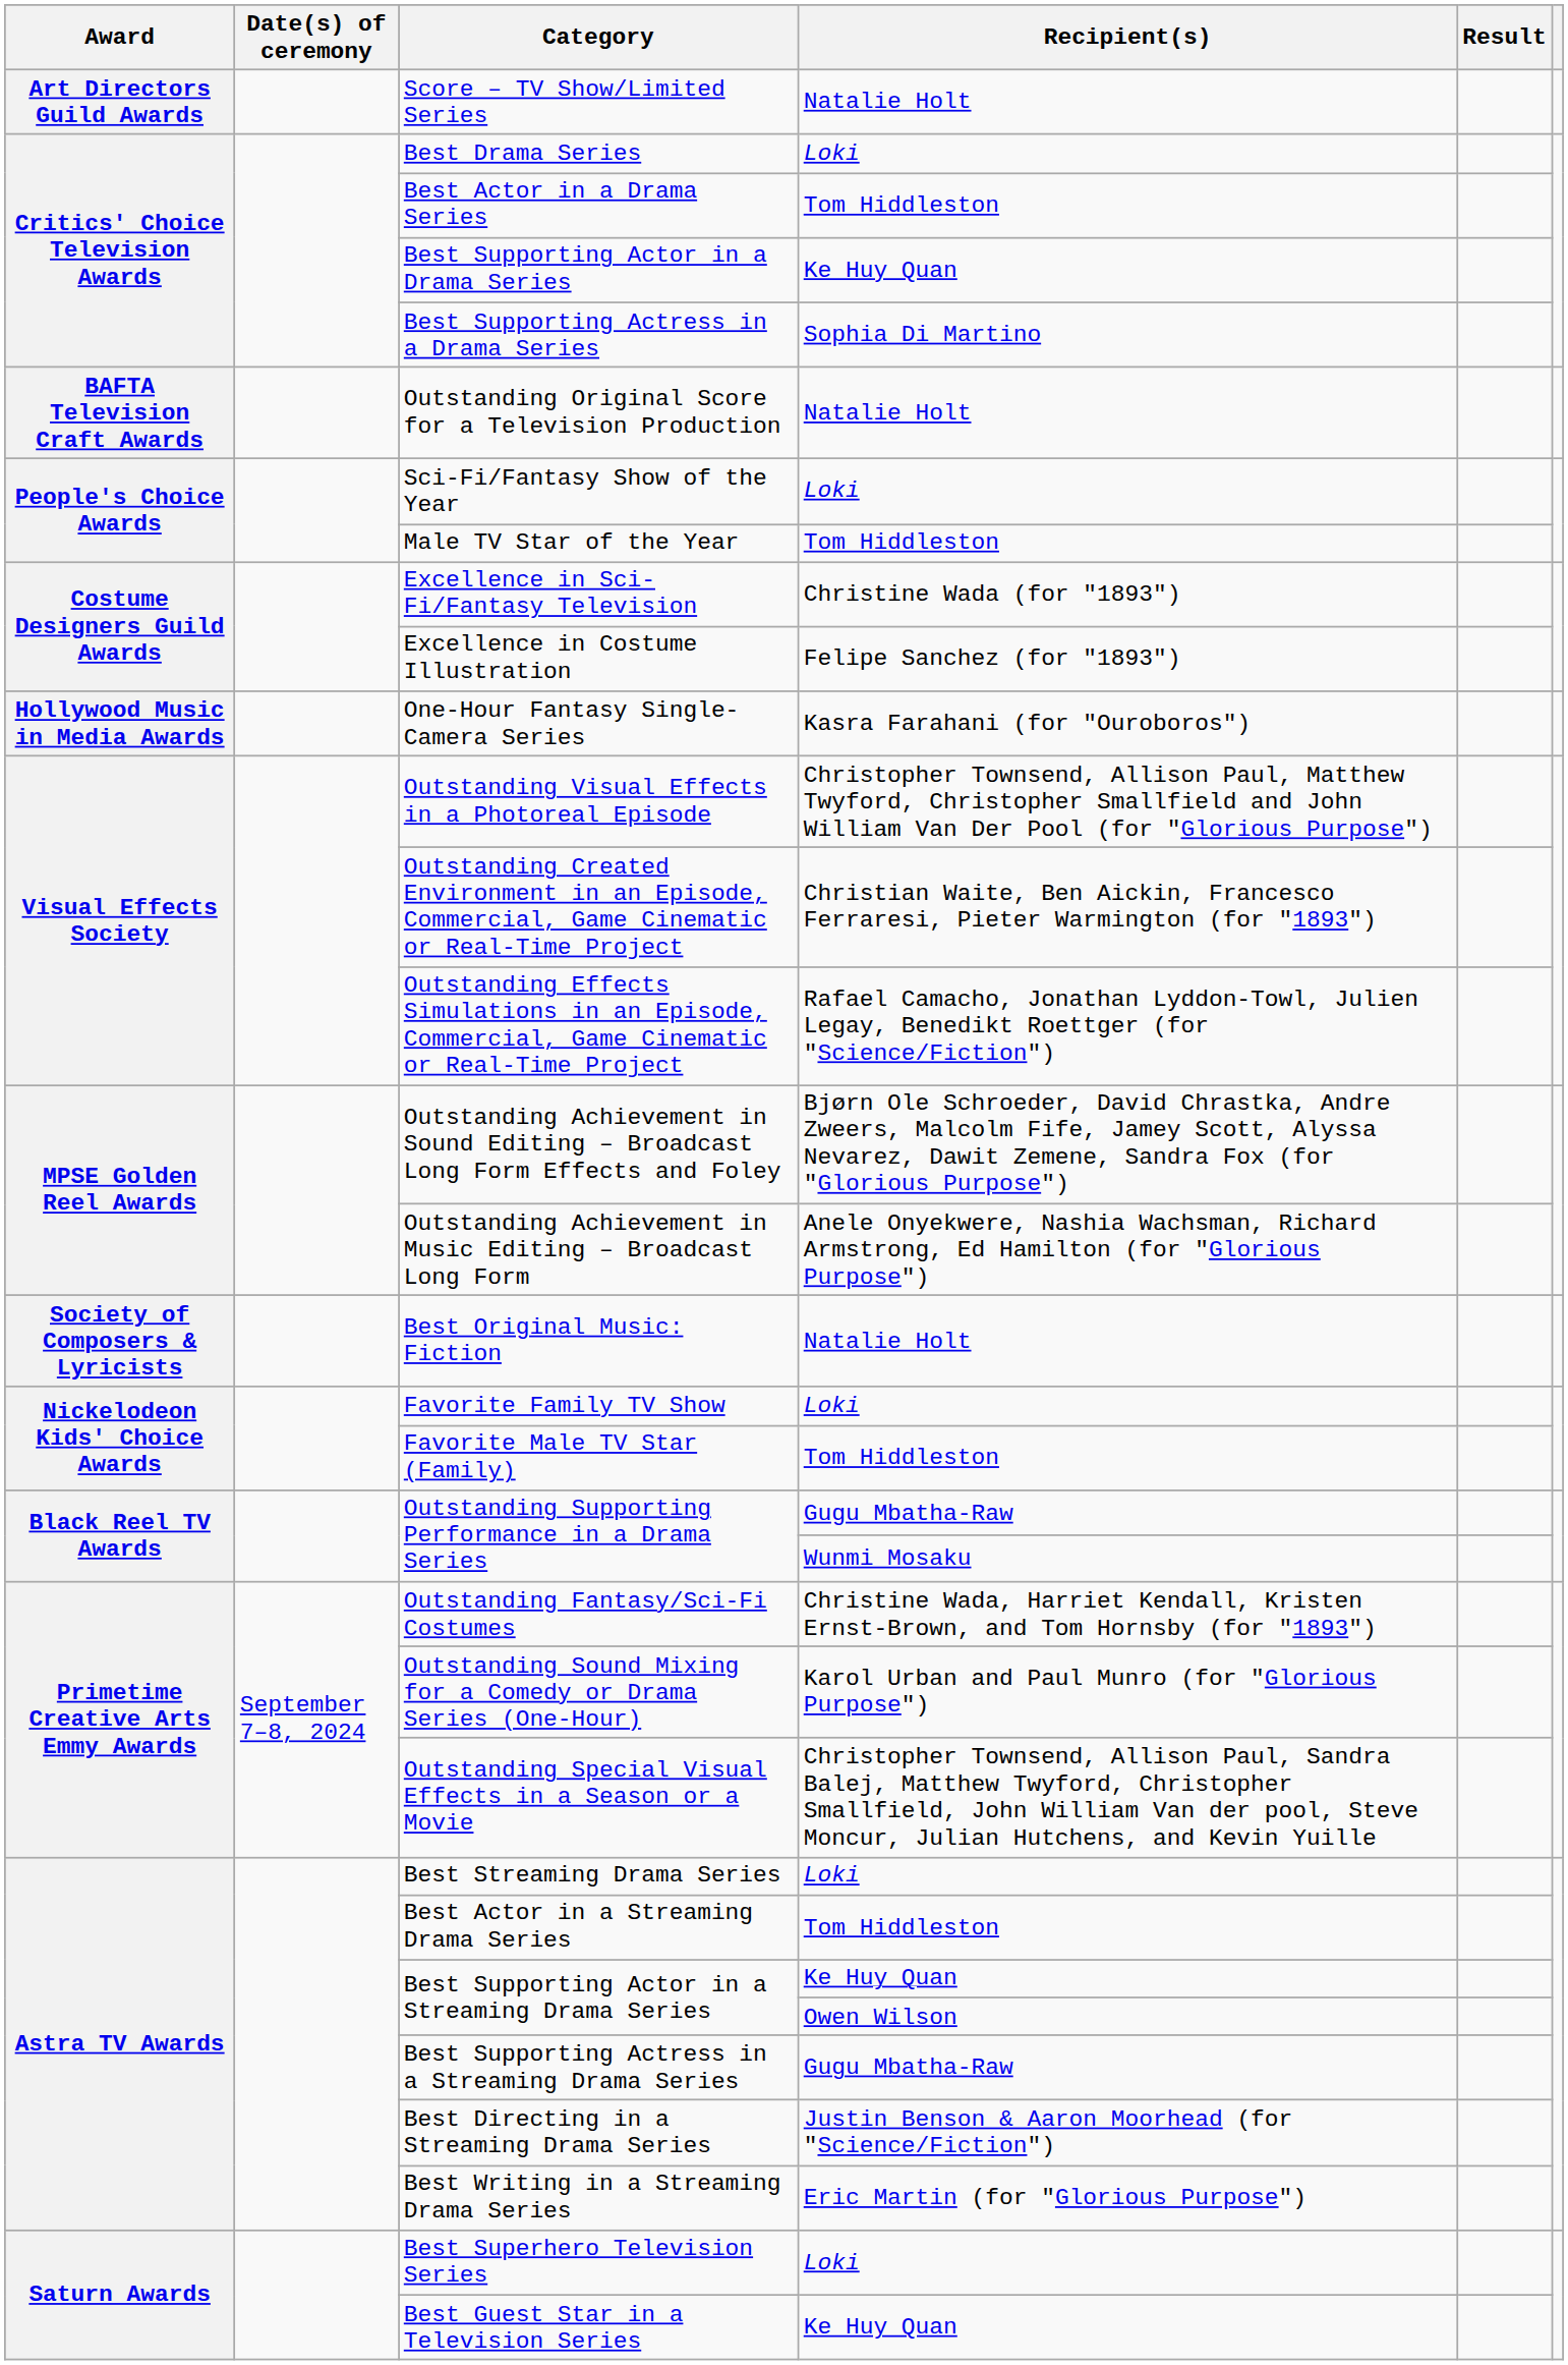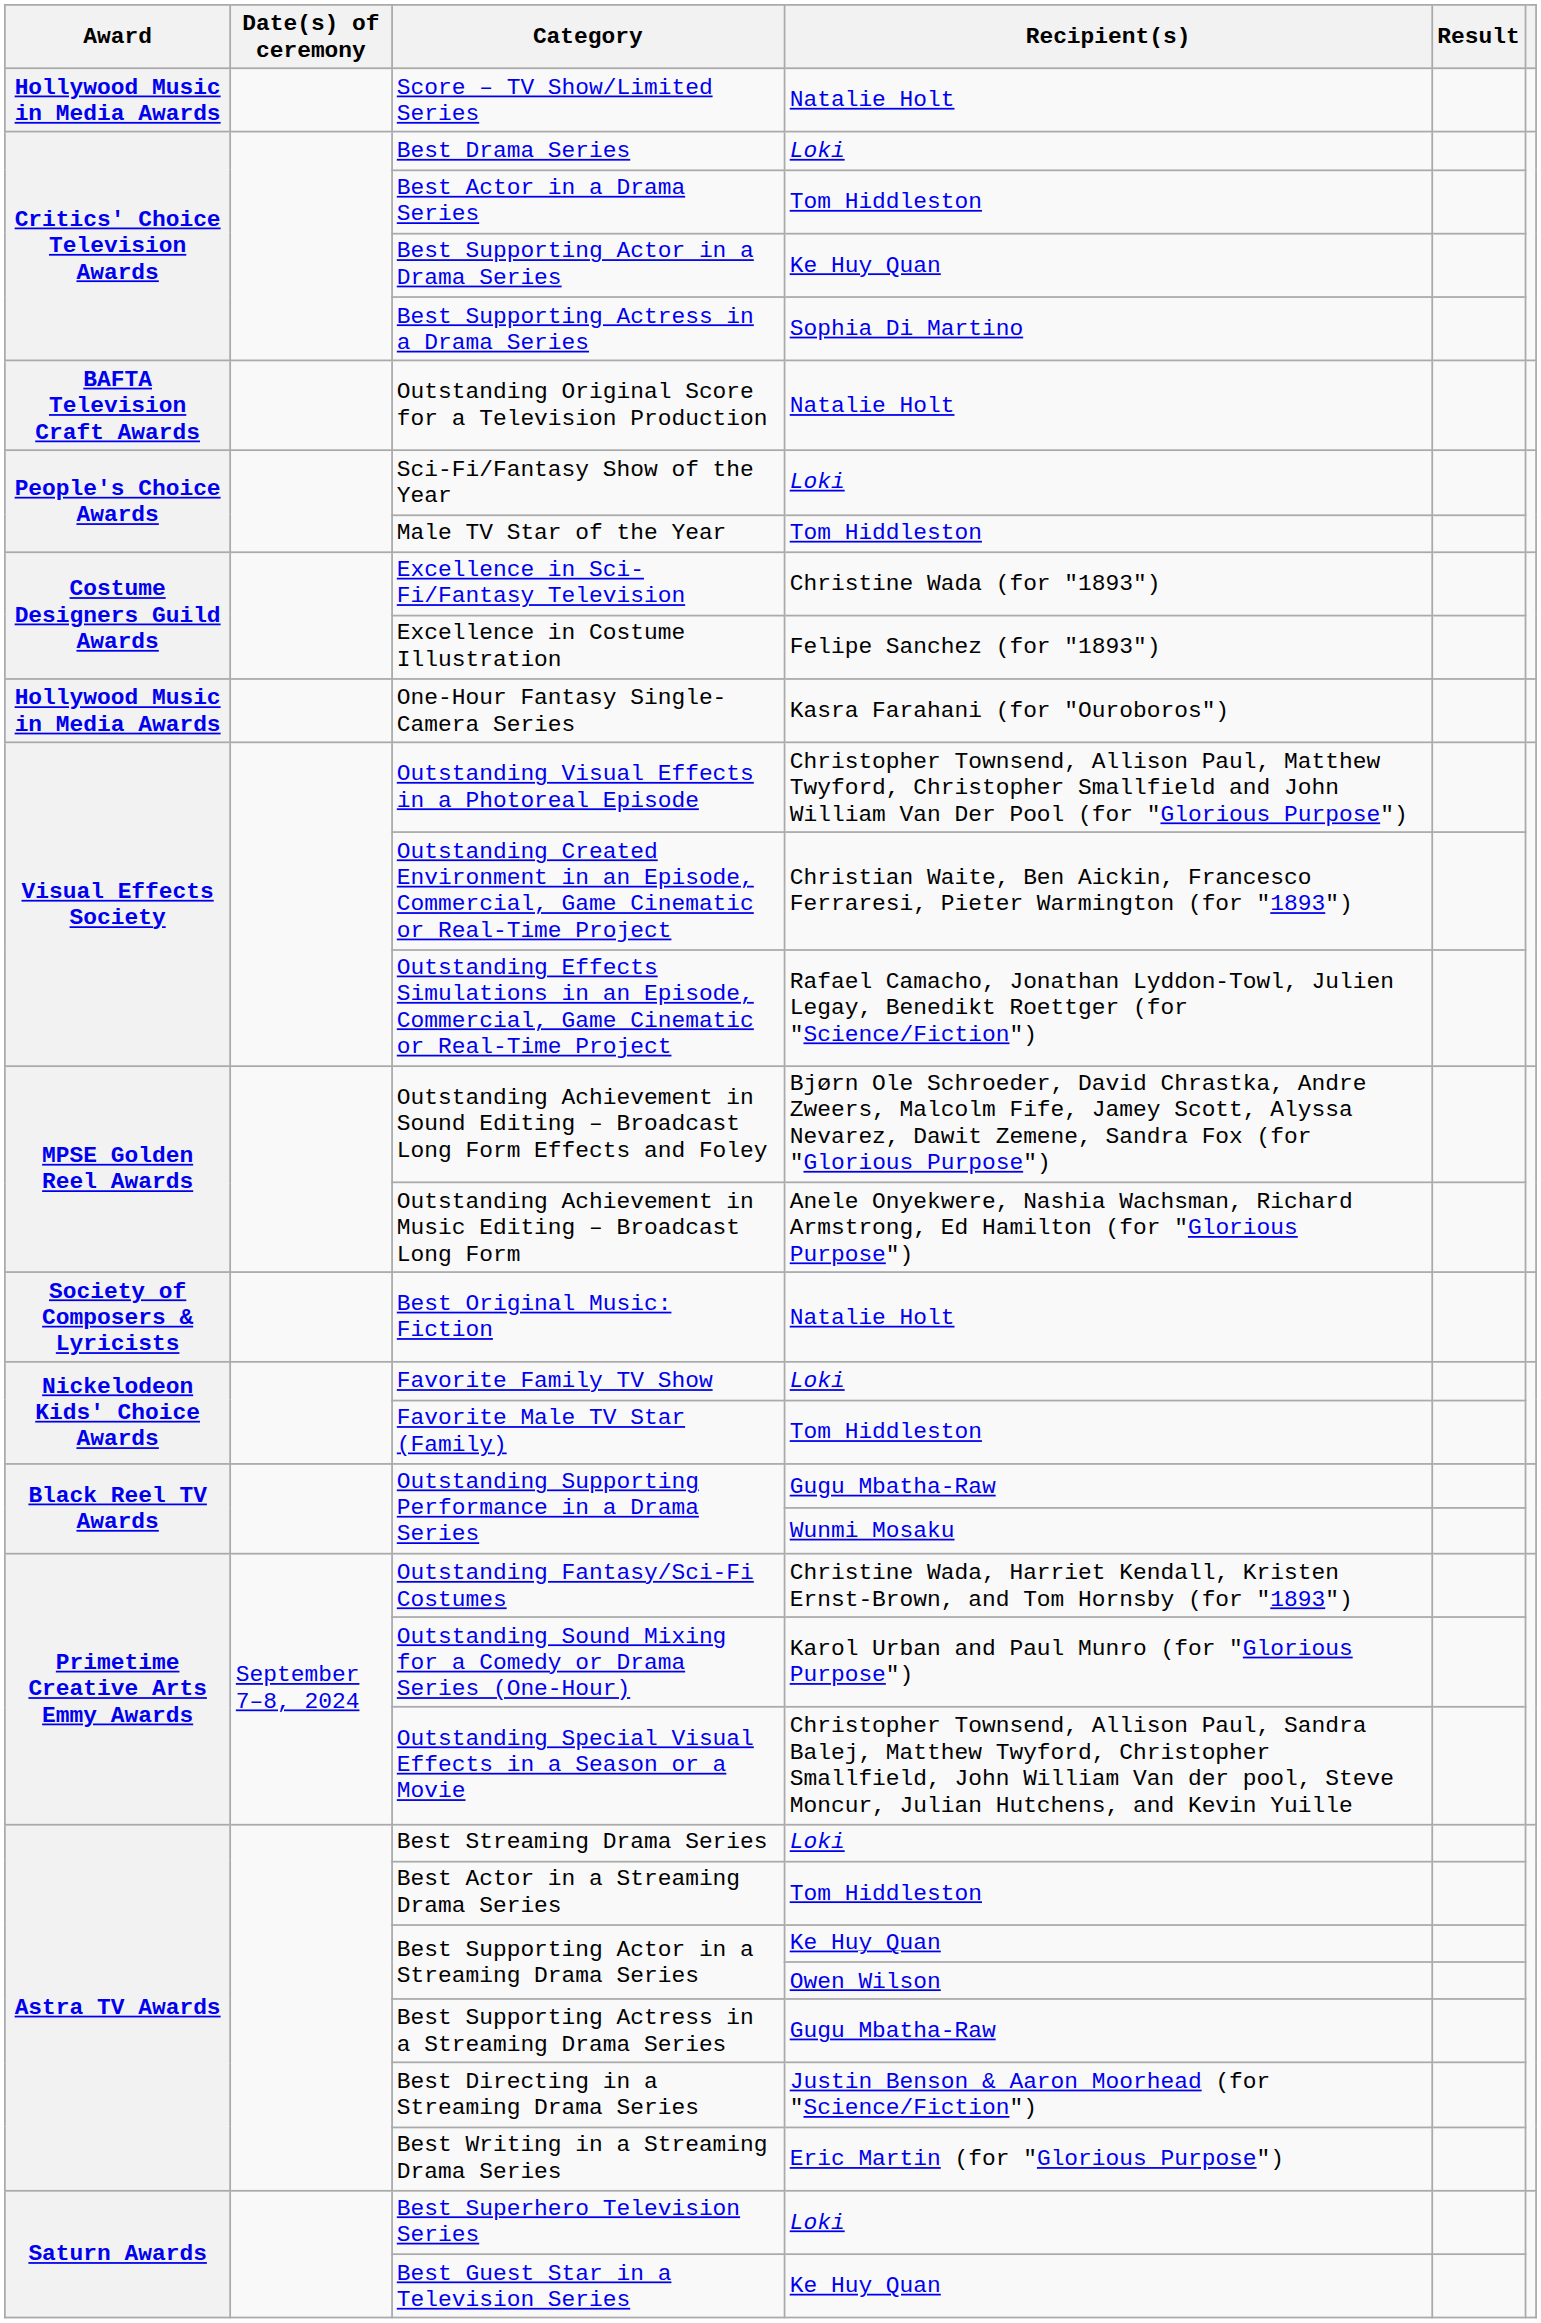Score – TV Show/Limited Series | Award: Art Directors Guild Awards -> Hollywood Music in Media Awards
